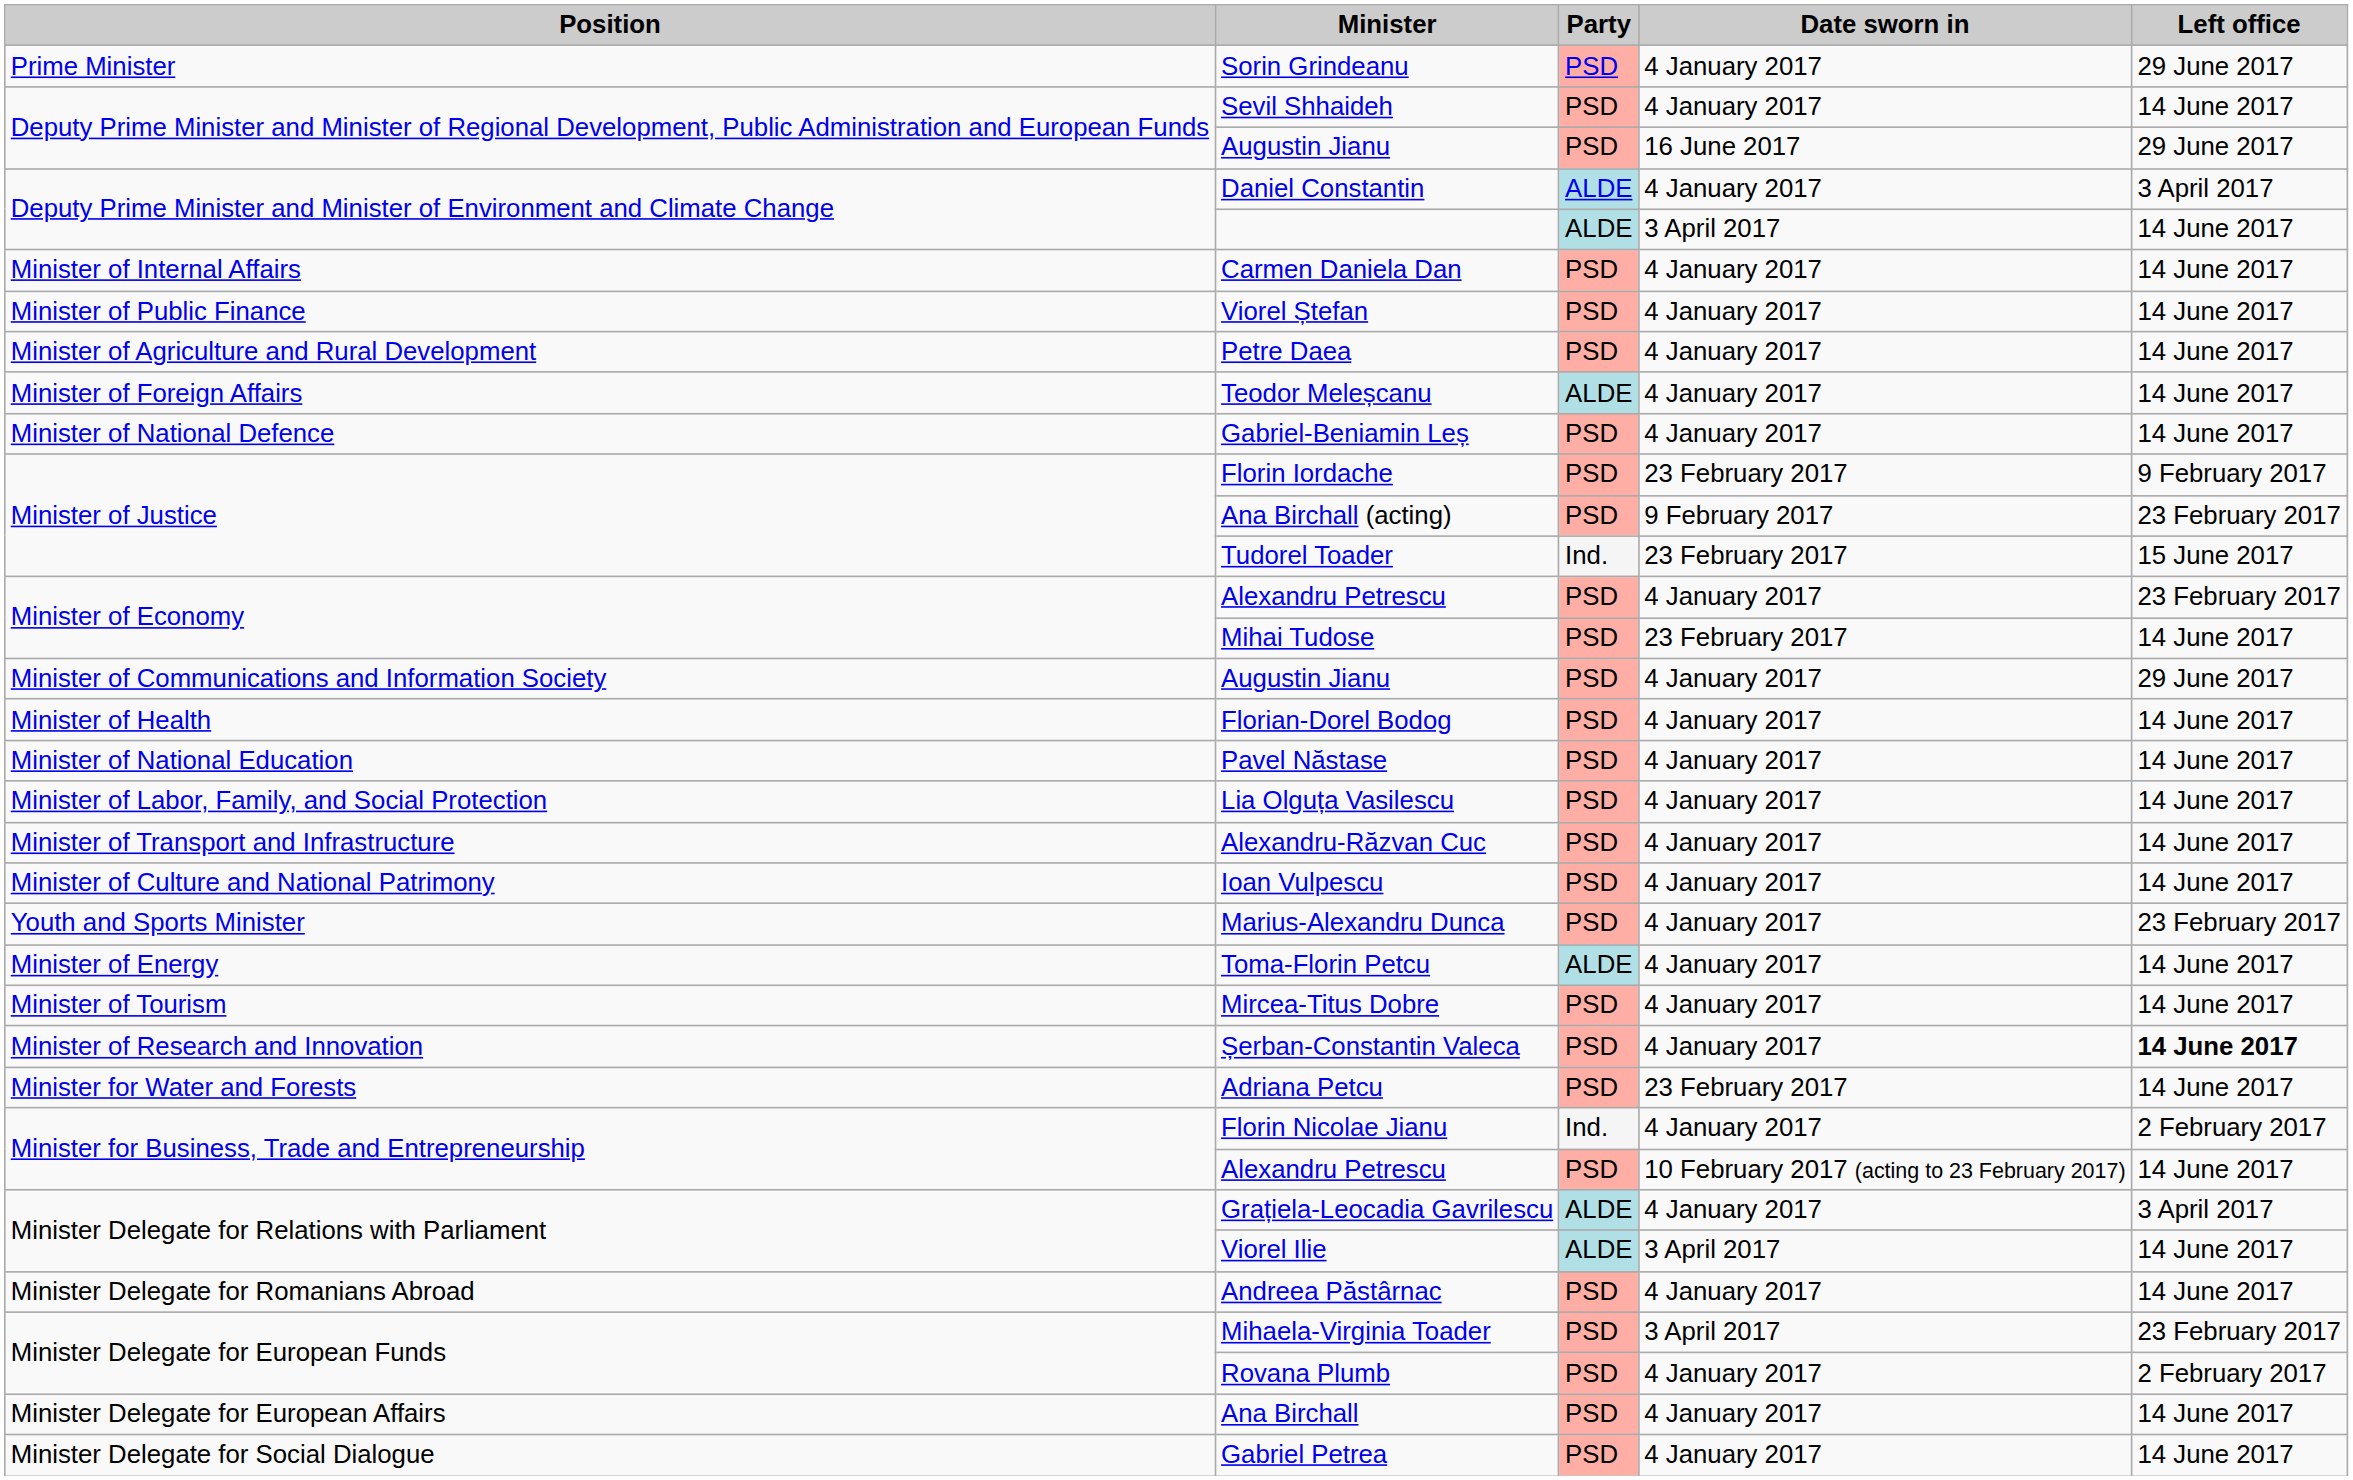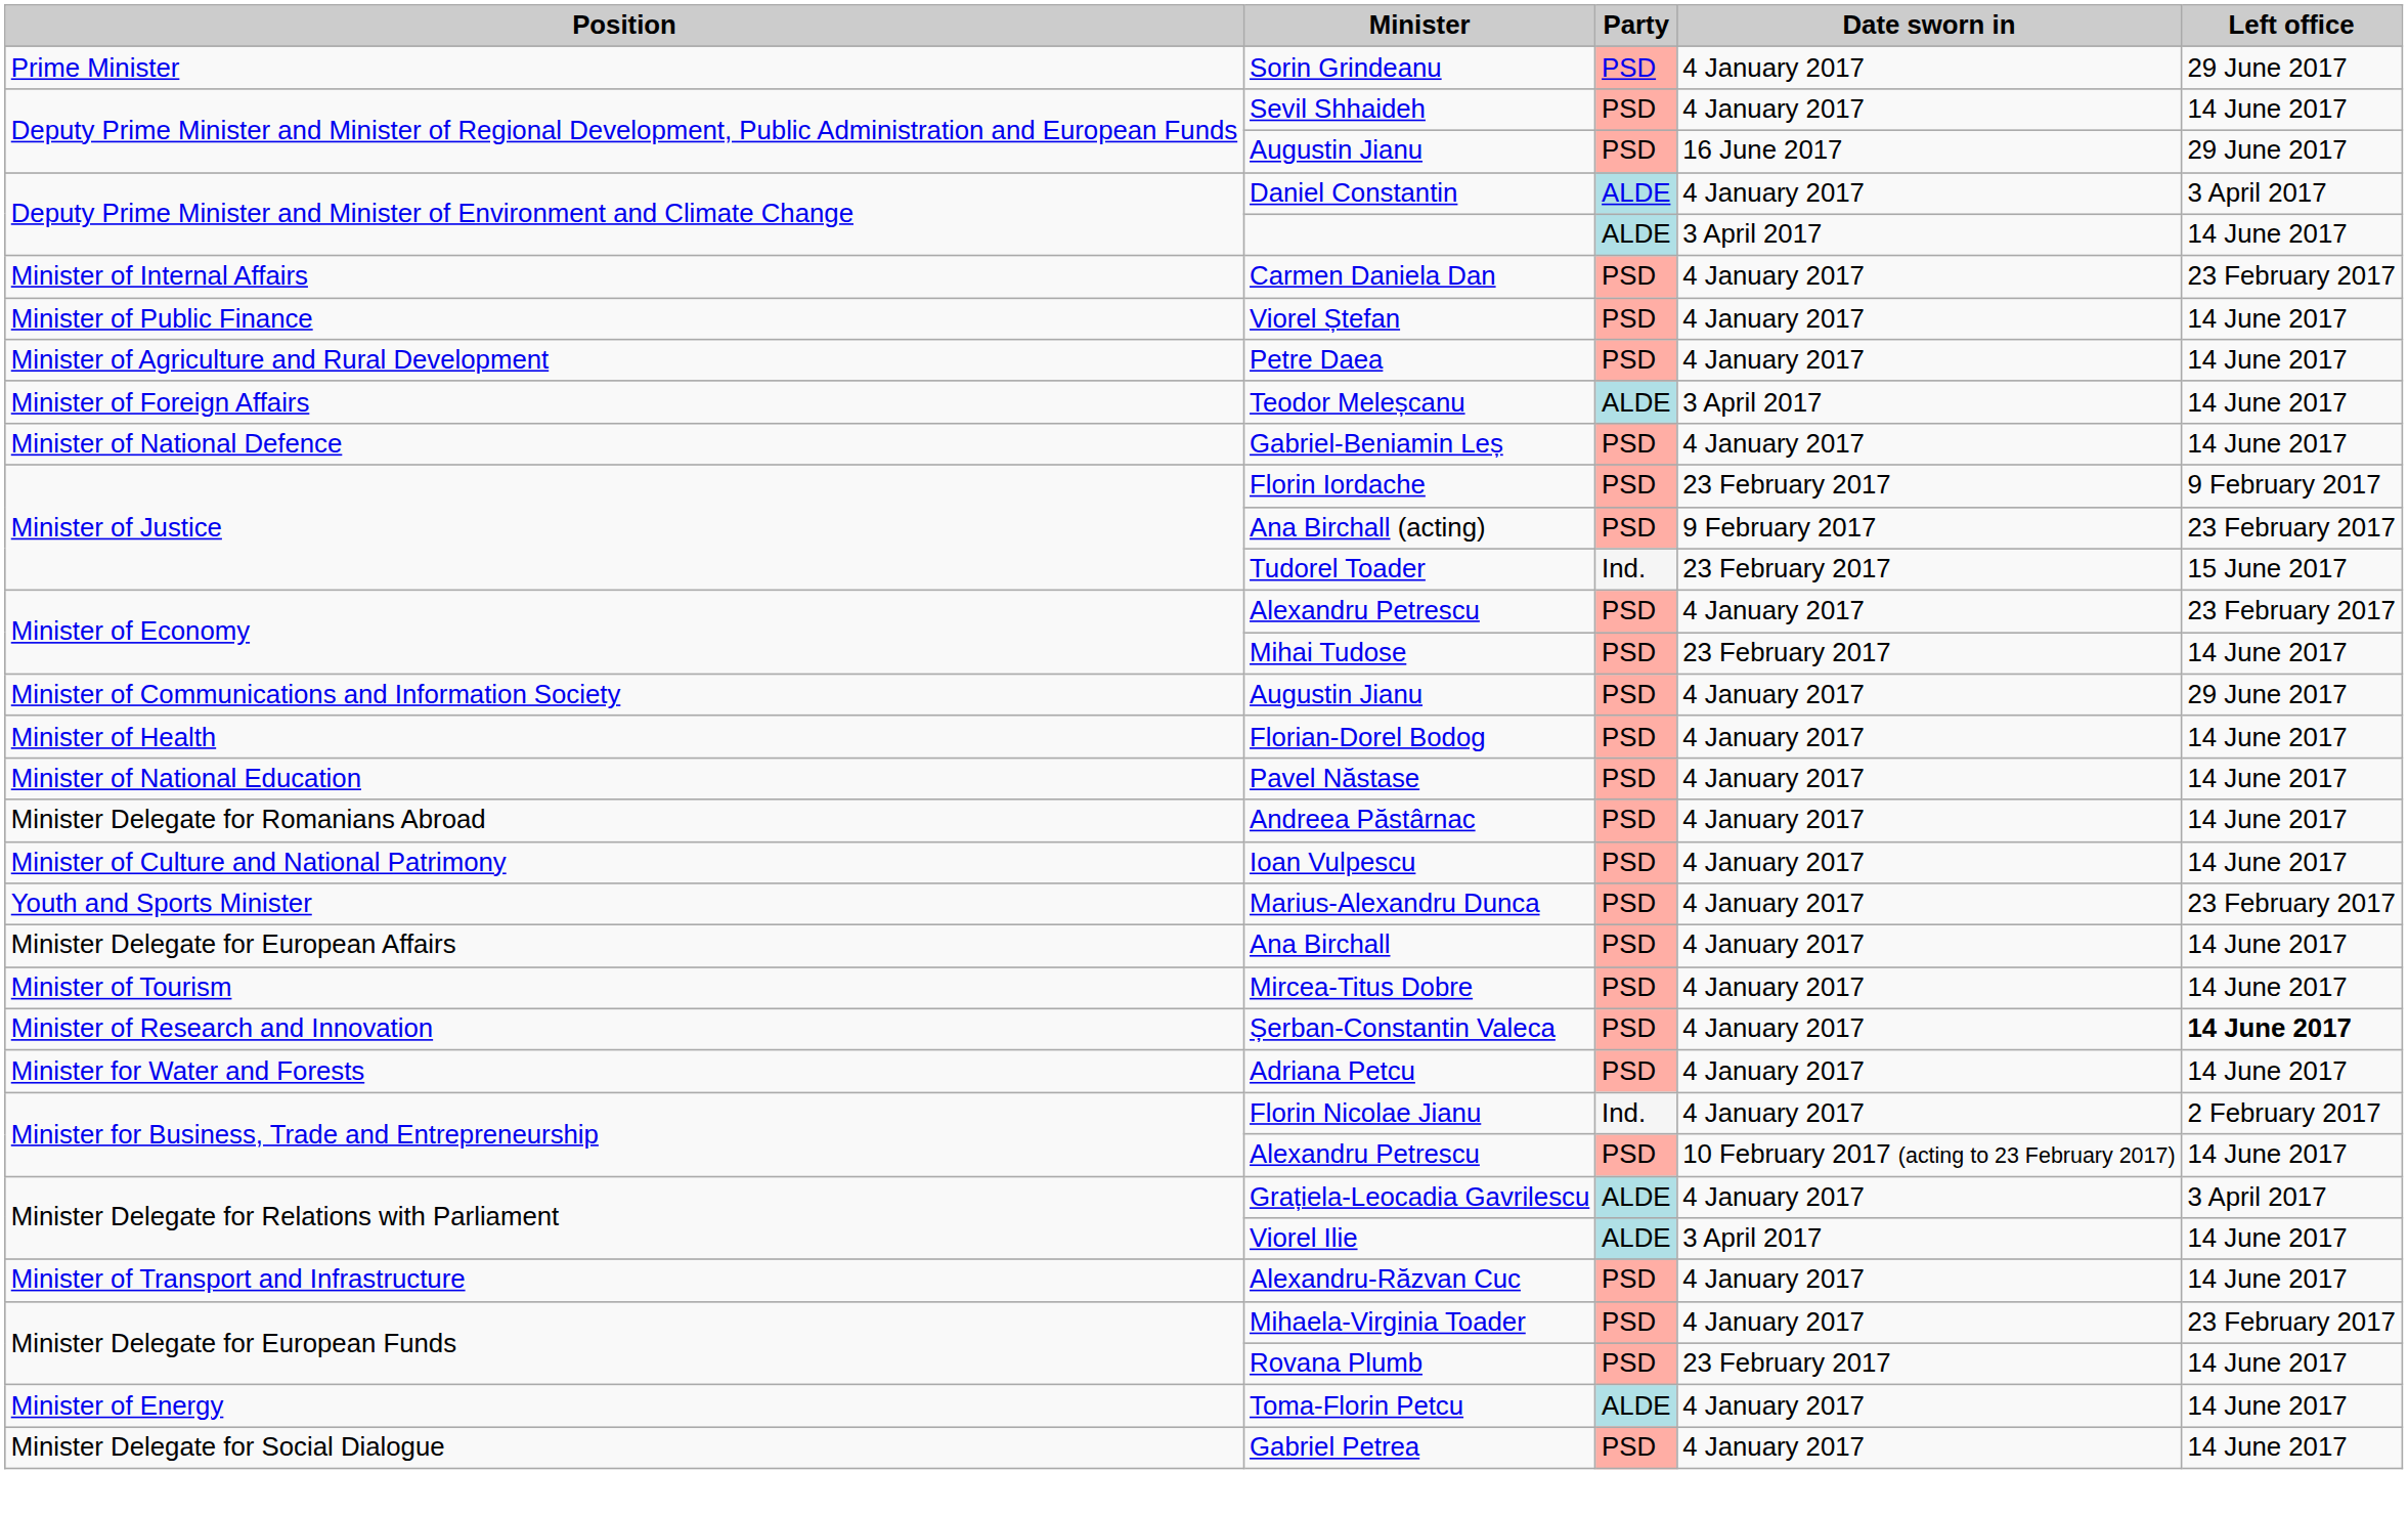Carmen Daniela Dan | Left office: 14 June 2017 -> 23 February 2017
Teodor Meleșcanu | Date sworn in: 4 January 2017 -> 3 April 2017
- row: Minister of Labor, Family, and Social Protection | Lia Olguța Vasilescu | PSD | 4 January 2017 | 14 June 2017
rows swapped: Alexandru-Răzvan Cuc <-> Andreea Păstârnac
rows swapped: Toma-Florin Petcu <-> Ana Birchall
Adriana Petcu | Date sworn in: 23 February 2017 -> 4 January 2017
Mihaela-Virginia Toader | Date sworn in: 3 April 2017 -> 4 January 2017
Rovana Plumb | Date sworn in: 4 January 2017 -> 23 February 2017
Rovana Plumb | Left office: 2 February 2017 -> 14 June 2017
